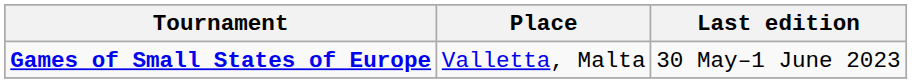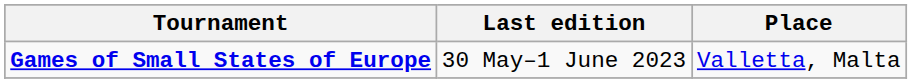columns swapped: Place <-> Last edition
